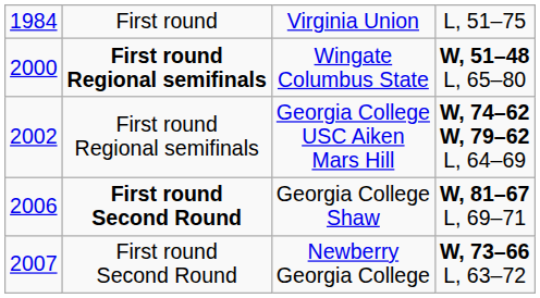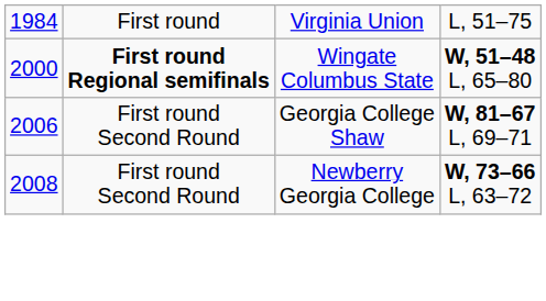- row: 2002 | First round Regional semifinals | Georgia College USC Aiken Mars Hill | W, 74–62 W, 79–62 L, 64–69
Georgia College Shaw | column 2: bold -> normal
Newberry Georgia College | column 1: 2007 -> 2008
